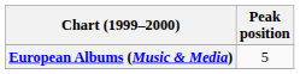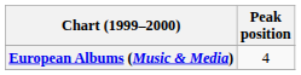European Albums (Music & Media) | Peak position: 5 -> 4
